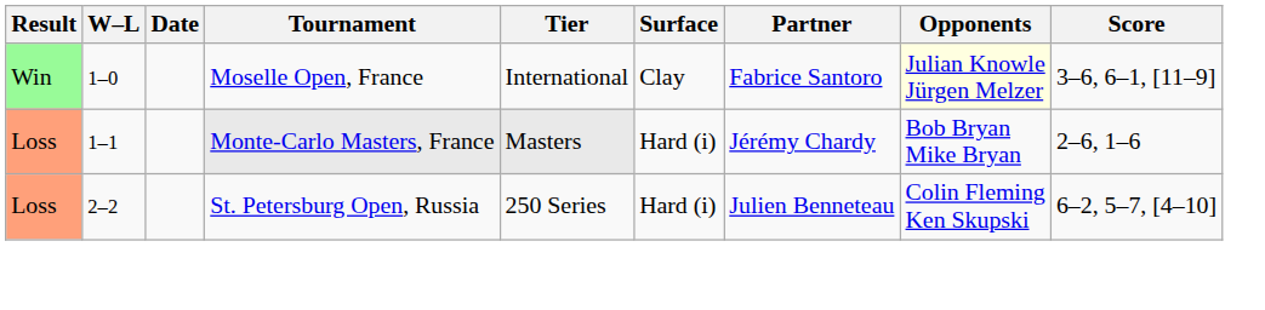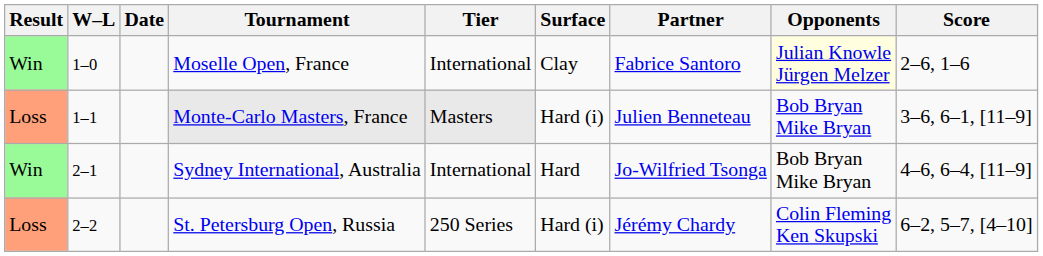Moselle Open, France | Score: 3–6, 6–1, [11–9] -> 2–6, 1–6
Monte-Carlo Masters, France | Partner: Jérémy Chardy -> Julien Benneteau
Monte-Carlo Masters, France | Score: 2–6, 1–6 -> 3–6, 6–1, [11–9]
+ row: Win | 2–1 | Sydney International, Australia | International | Hard | Jo-Wilfried Tsonga | Bob Bryan Mike Bryan | 4–6, 6–4, [11–9]
St. Petersburg Open, Russia | Partner: Julien Benneteau -> Jérémy Chardy
